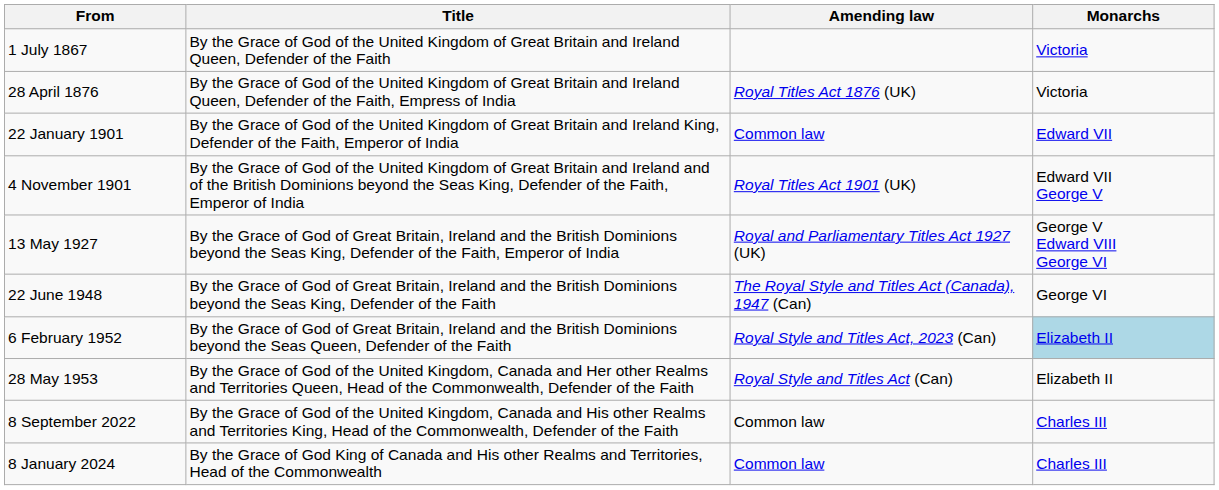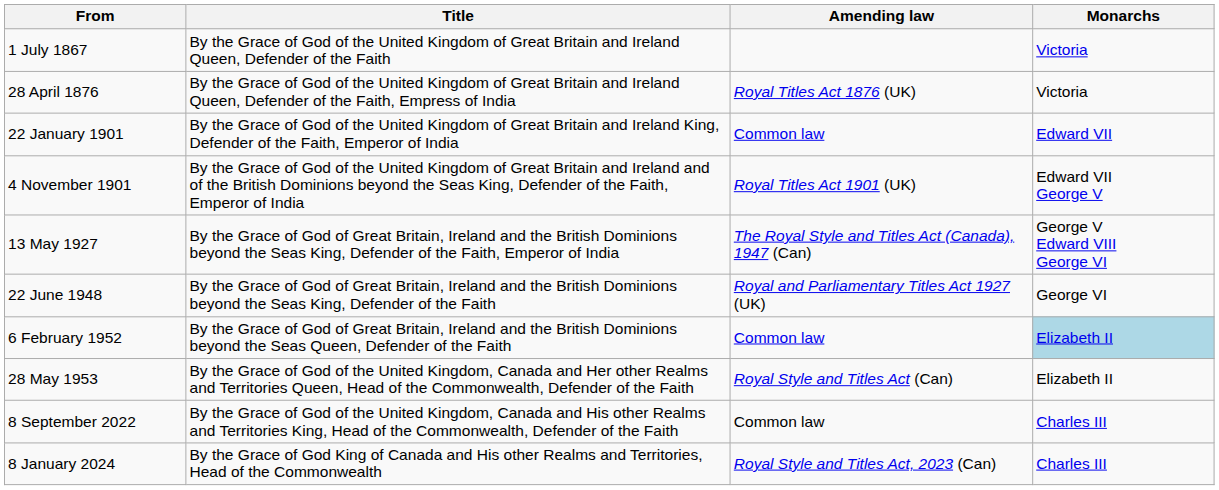13 May 1927 | Amending law: Royal and Parliamentary Titles Act 1927 (UK) -> The Royal Style and Titles Act (Canada), 1947 (Can)
22 June 1948 | Amending law: The Royal Style and Titles Act (Canada), 1947 (Can) -> Royal and Parliamentary Titles Act 1927 (UK)
6 February 1952 | Amending law: Royal Style and Titles Act, 2023 (Can) -> Common law
8 January 2024 | Amending law: Common law -> Royal Style and Titles Act, 2023 (Can)
